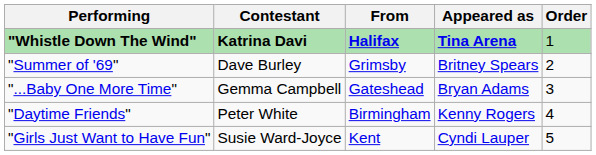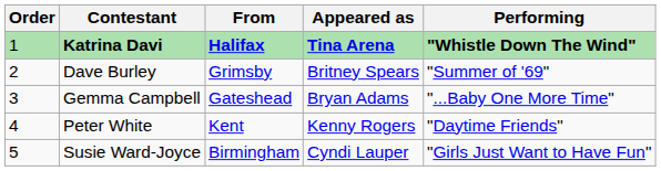columns swapped: Order <-> Performing
Peter White | From: Birmingham -> Kent
Susie Ward-Joyce | From: Kent -> Birmingham
